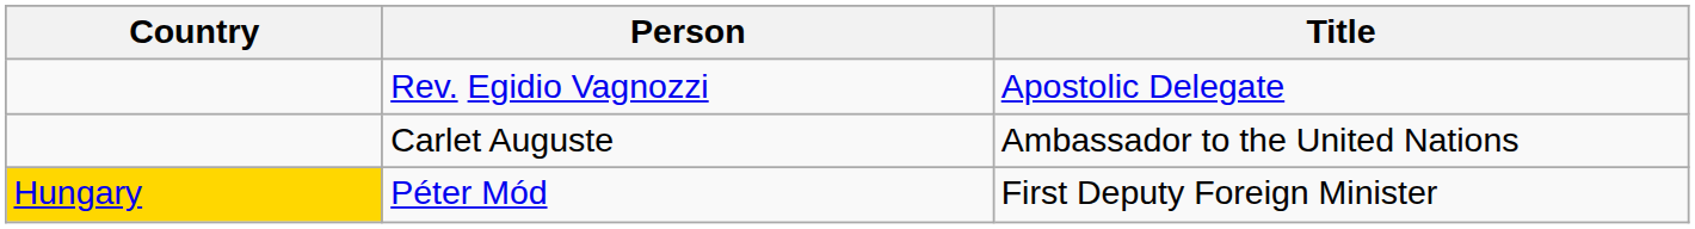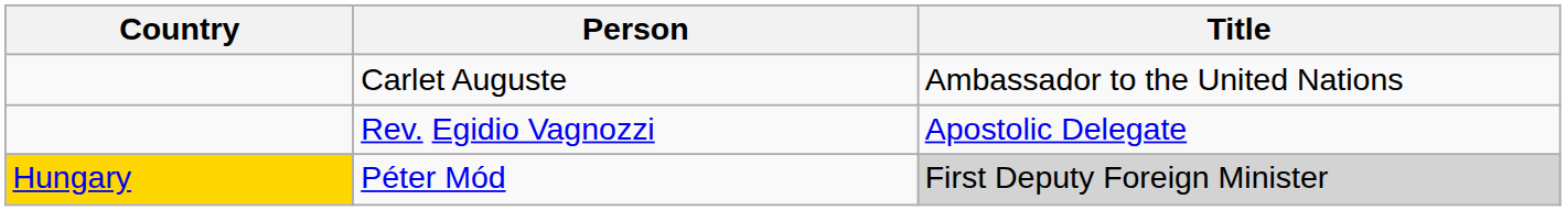rows swapped: Carlet Auguste <-> Rev. Egidio Vagnozzi
Péter Mód | Title: no background -> lightgrey background
